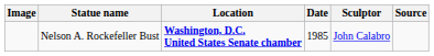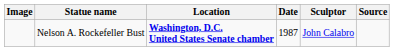Nelson A. Rockefeller Bust | Date: 1985 -> 1987
